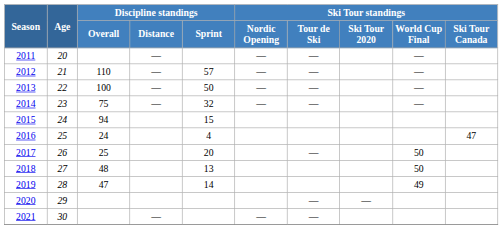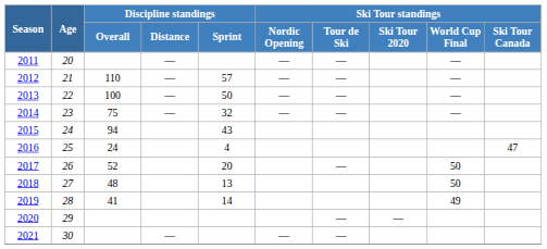2015 | Discipline standings / Sprint: 15 -> 43
2017 | Discipline standings / Overall: 25 -> 52
2019 | Discipline standings / Overall: 47 -> 41
